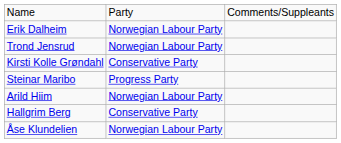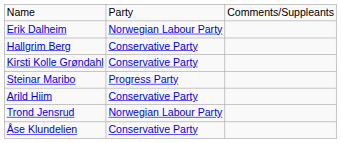rows swapped: Hallgrim Berg <-> Trond Jensrud
Arild Hiim | column 2: Norwegian Labour Party -> Conservative Party
Åse Klundelien | column 2: Norwegian Labour Party -> Conservative Party
